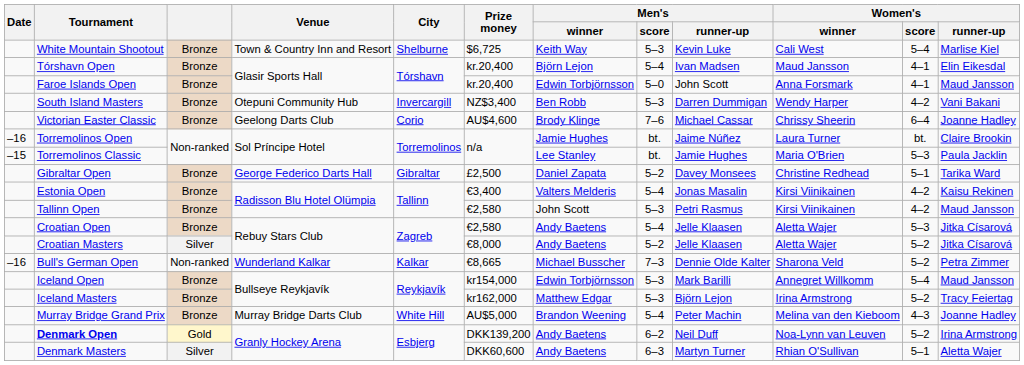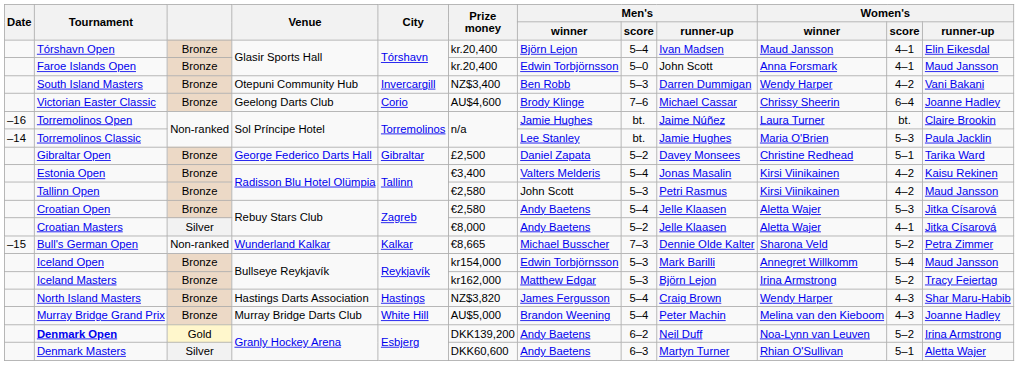- row: White Mountain Shootout | Bronze | Town & Country Inn and Resort | Shelburne | $6,725 | Keith Way | 5–3 | Kevin Luke | Cali West | 5–4 | Marlise Kiel
Torremolinos Classic | Date: –15 -> –14
Croatian Masters | Women's / score: 5–2 -> 4–1
Bull's German Open | Date: –16 -> –15
+ row: North Island Masters | Bronze | Hastings Darts Association | Hastings | NZ$3,820 | James Fergusson | 5–4 | Craig Brown | Wendy Harper | 4–3 | Shar Maru-Habib
